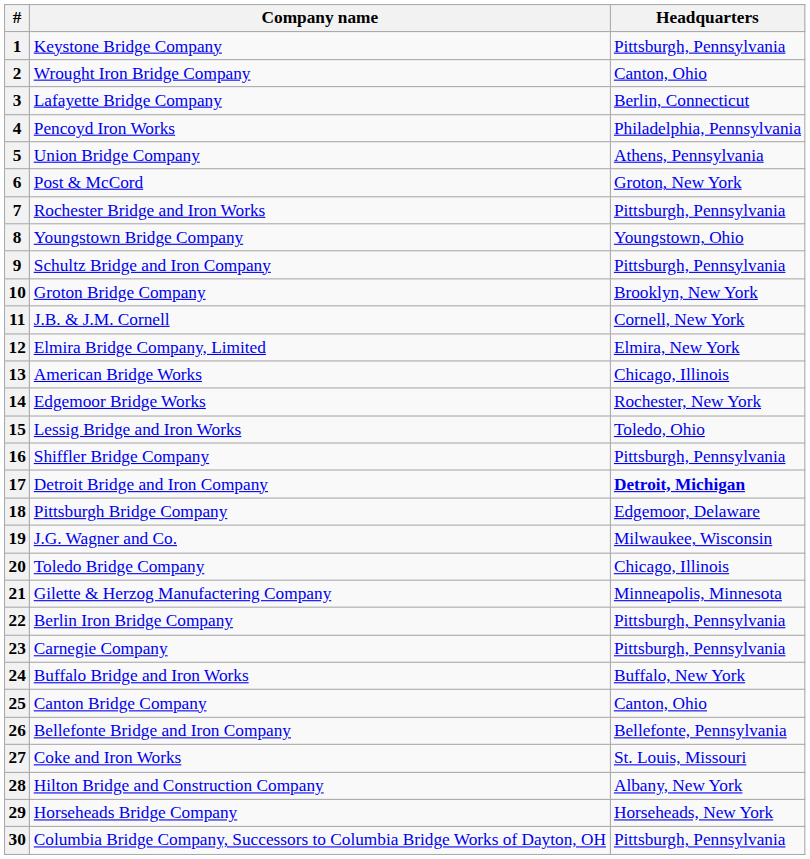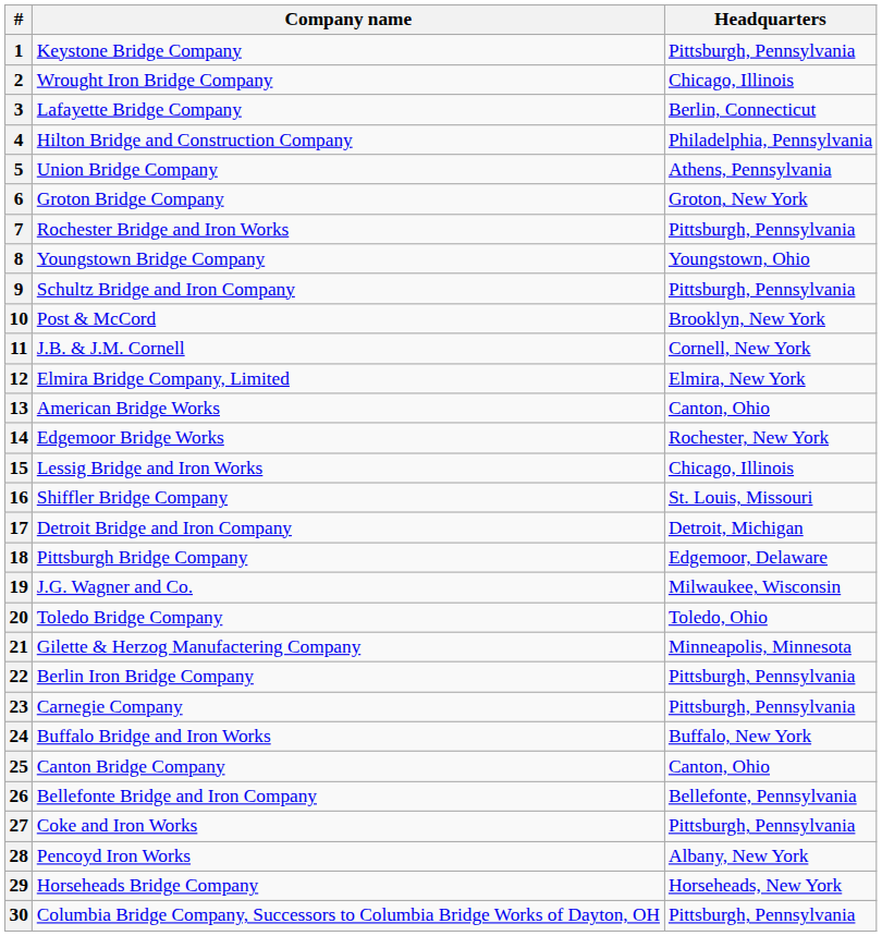2 | Headquarters: Canton, Ohio -> Chicago, Illinois
4 | Company name: Pencoyd Iron Works -> Hilton Bridge and Construction Company
6 | Company name: Post & McCord -> Groton Bridge Company
10 | Company name: Groton Bridge Company -> Post & McCord
13 | Headquarters: Chicago, Illinois -> Canton, Ohio
15 | Headquarters: Toledo, Ohio -> Chicago, Illinois
16 | Headquarters: Pittsburgh, Pennsylvania -> St. Louis, Missouri
17 | Headquarters: bold -> normal
20 | Headquarters: Chicago, Illinois -> Toledo, Ohio
27 | Headquarters: St. Louis, Missouri -> Pittsburgh, Pennsylvania
28 | Company name: Hilton Bridge and Construction Company -> Pencoyd Iron Works
